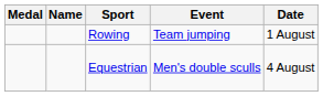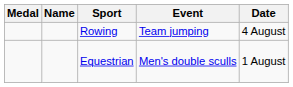Rowing | Date: 1 August -> 4 August
Equestrian | Date: 4 August -> 1 August
